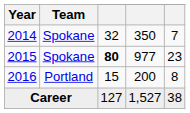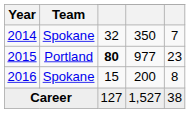2015 | Team: Spokane -> Portland
2016 | Team: Portland -> Spokane
